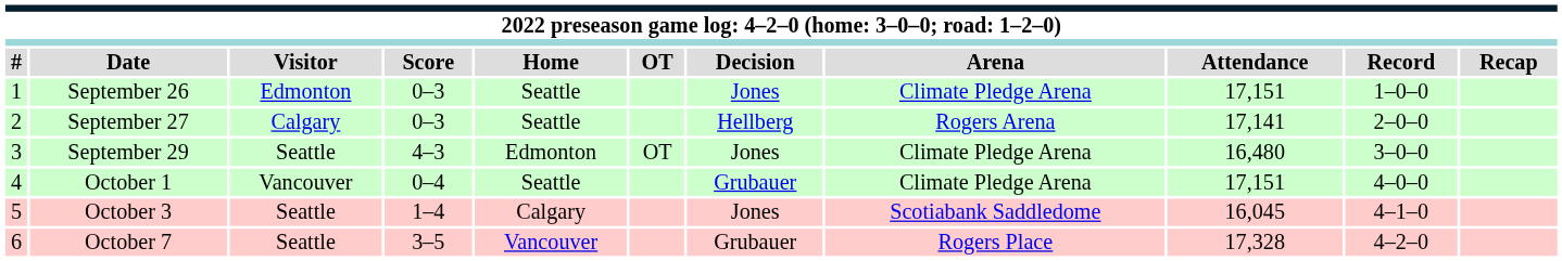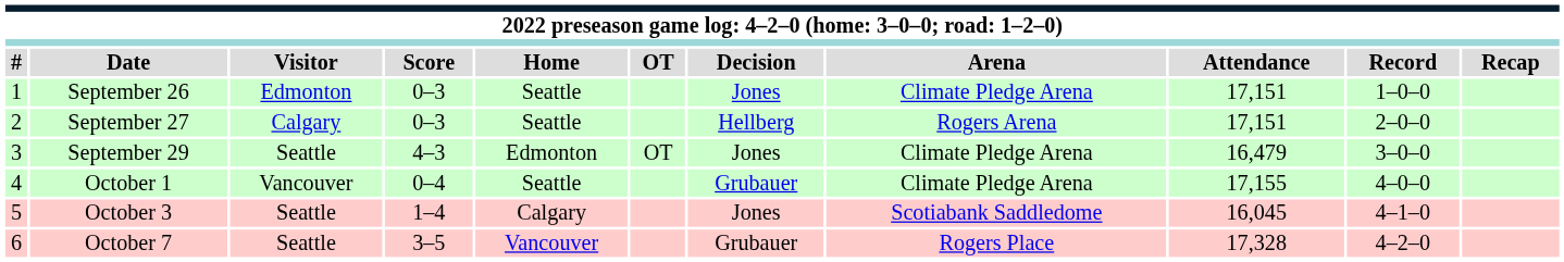September 27 | Attendance: 17,141 -> 17,151
September 29 | Attendance: 16,480 -> 16,479
October 1 | Attendance: 17,151 -> 17,155
